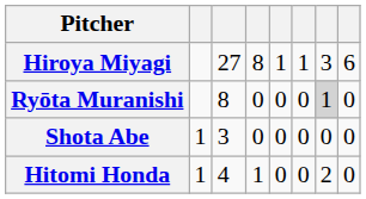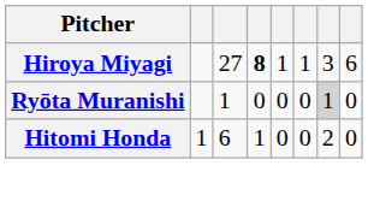Hiroya Miyagi | column 4: normal -> bold
Ryōta Muranishi | column 3: 8 -> 1
- row: Shota Abe | 1 | 3 | 0 | 0 | 0 | 0 | 0
Hitomi Honda | column 3: 4 -> 6
